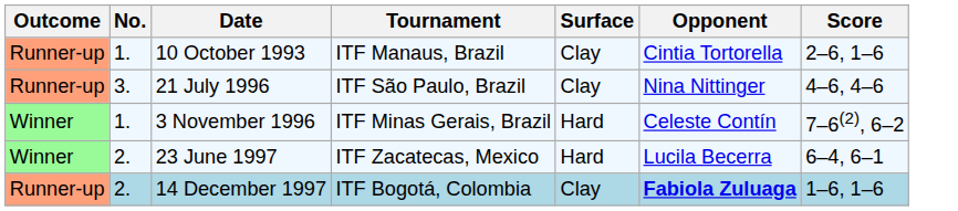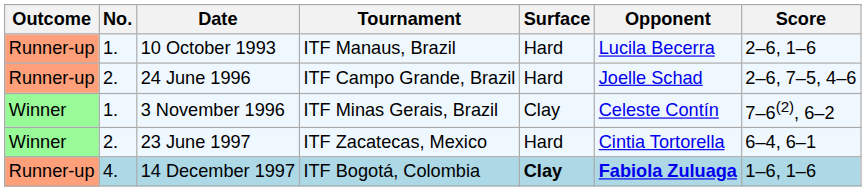10 October 1993 | Surface: Clay -> Hard
10 October 1993 | Opponent: Cintia Tortorella -> Lucila Becerra
+ row: Runner-up | 2. | 24 June 1996 | ITF Campo Grande, Brazil | Hard | Joelle Schad | 2–6, 7–5, 4–6
- row: Runner-up | 3. | 21 July 1996 | ITF São Paulo, Brazil | Clay | Nina Nittinger | 4–6, 4–6
3 November 1996 | Surface: Hard -> Clay
23 June 1997 | Opponent: Lucila Becerra -> Cintia Tortorella
14 December 1997 | No.: 2. -> 4.
14 December 1997 | Surface: normal -> bold
